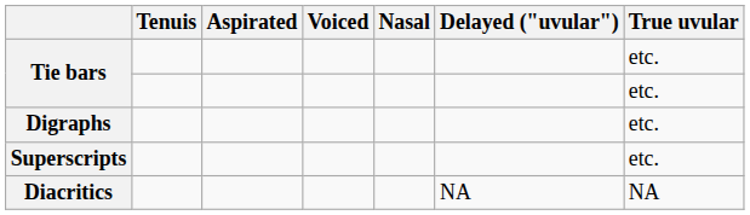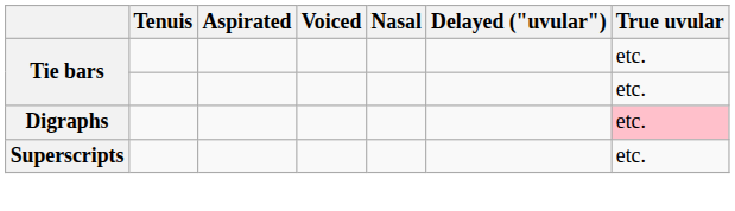Digraphs | True uvular: no background -> pink background
- row: Diacritics | NA | NA
